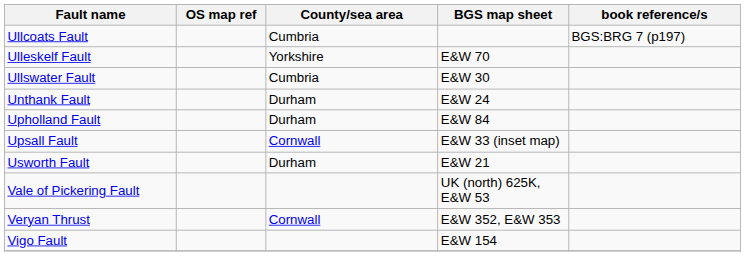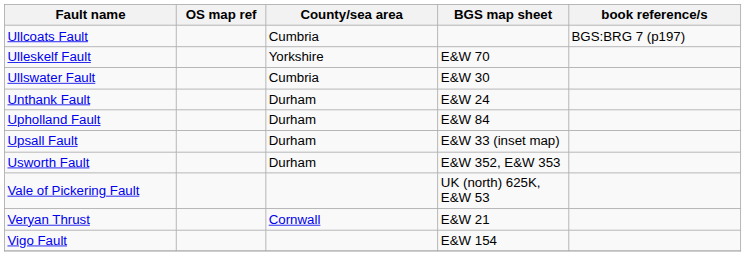Upsall Fault | County/sea area: Cornwall -> Durham
Usworth Fault | BGS map sheet: E&W 21 -> E&W 352, E&W 353
Veryan Thrust | BGS map sheet: E&W 352, E&W 353 -> E&W 21
